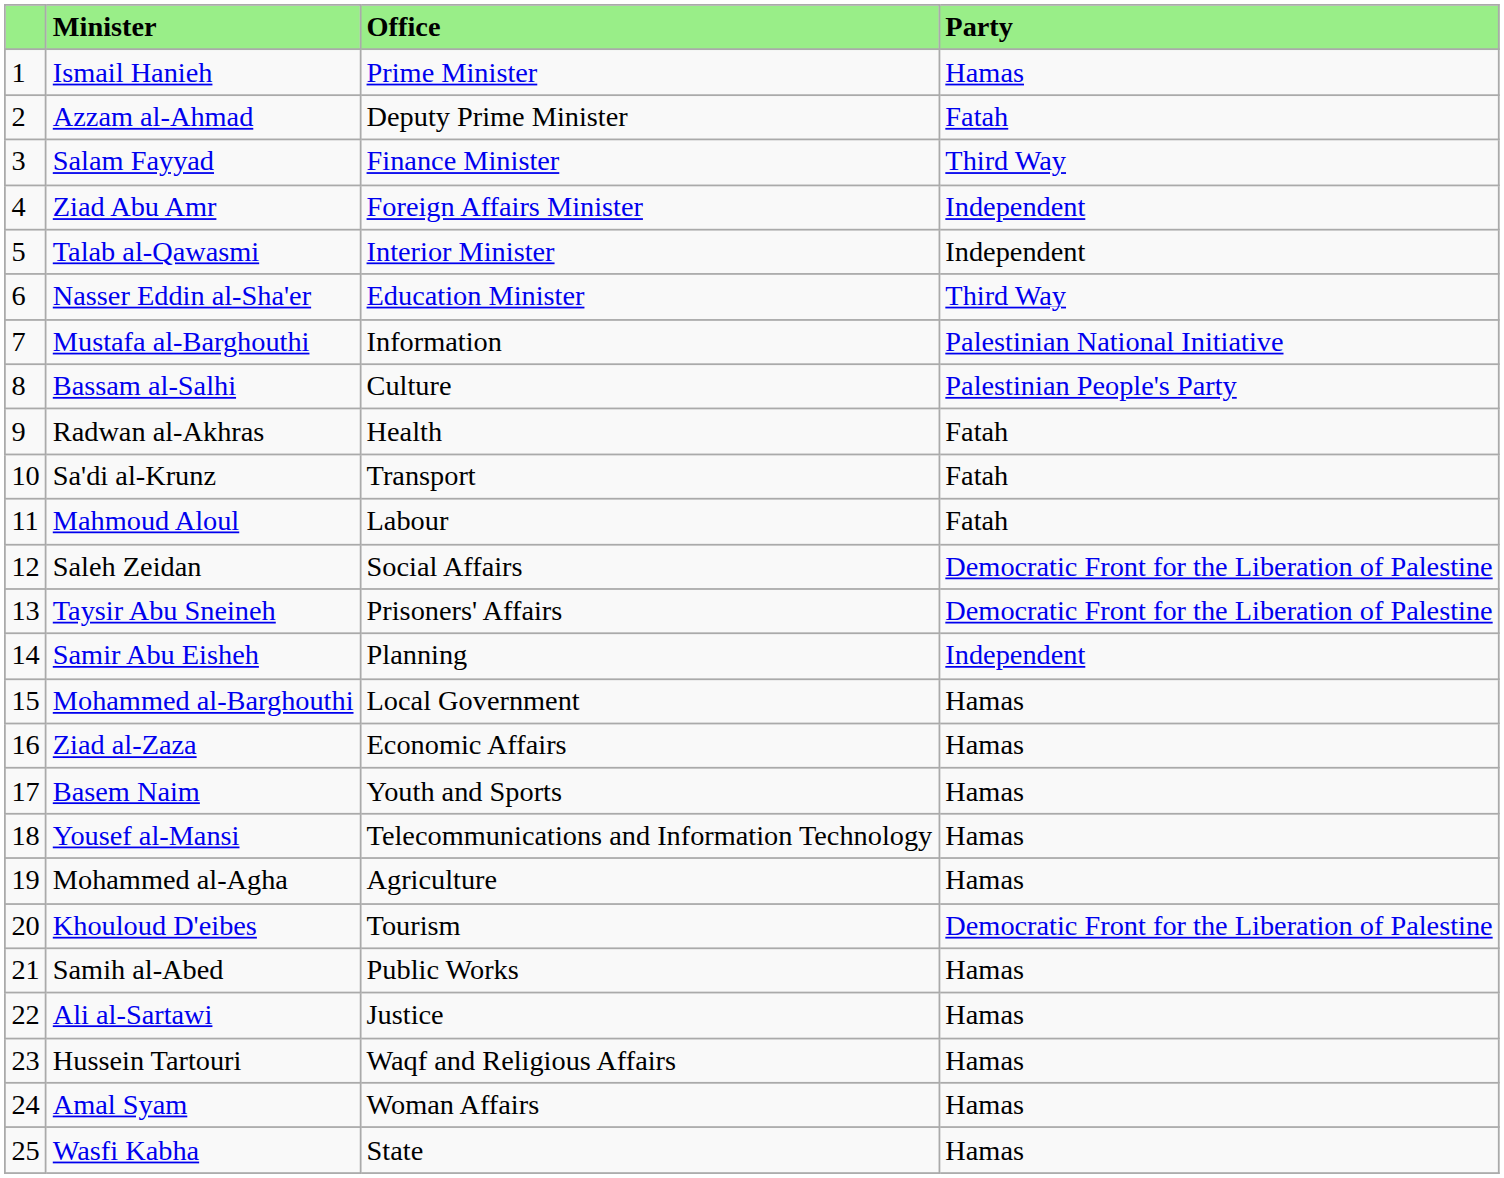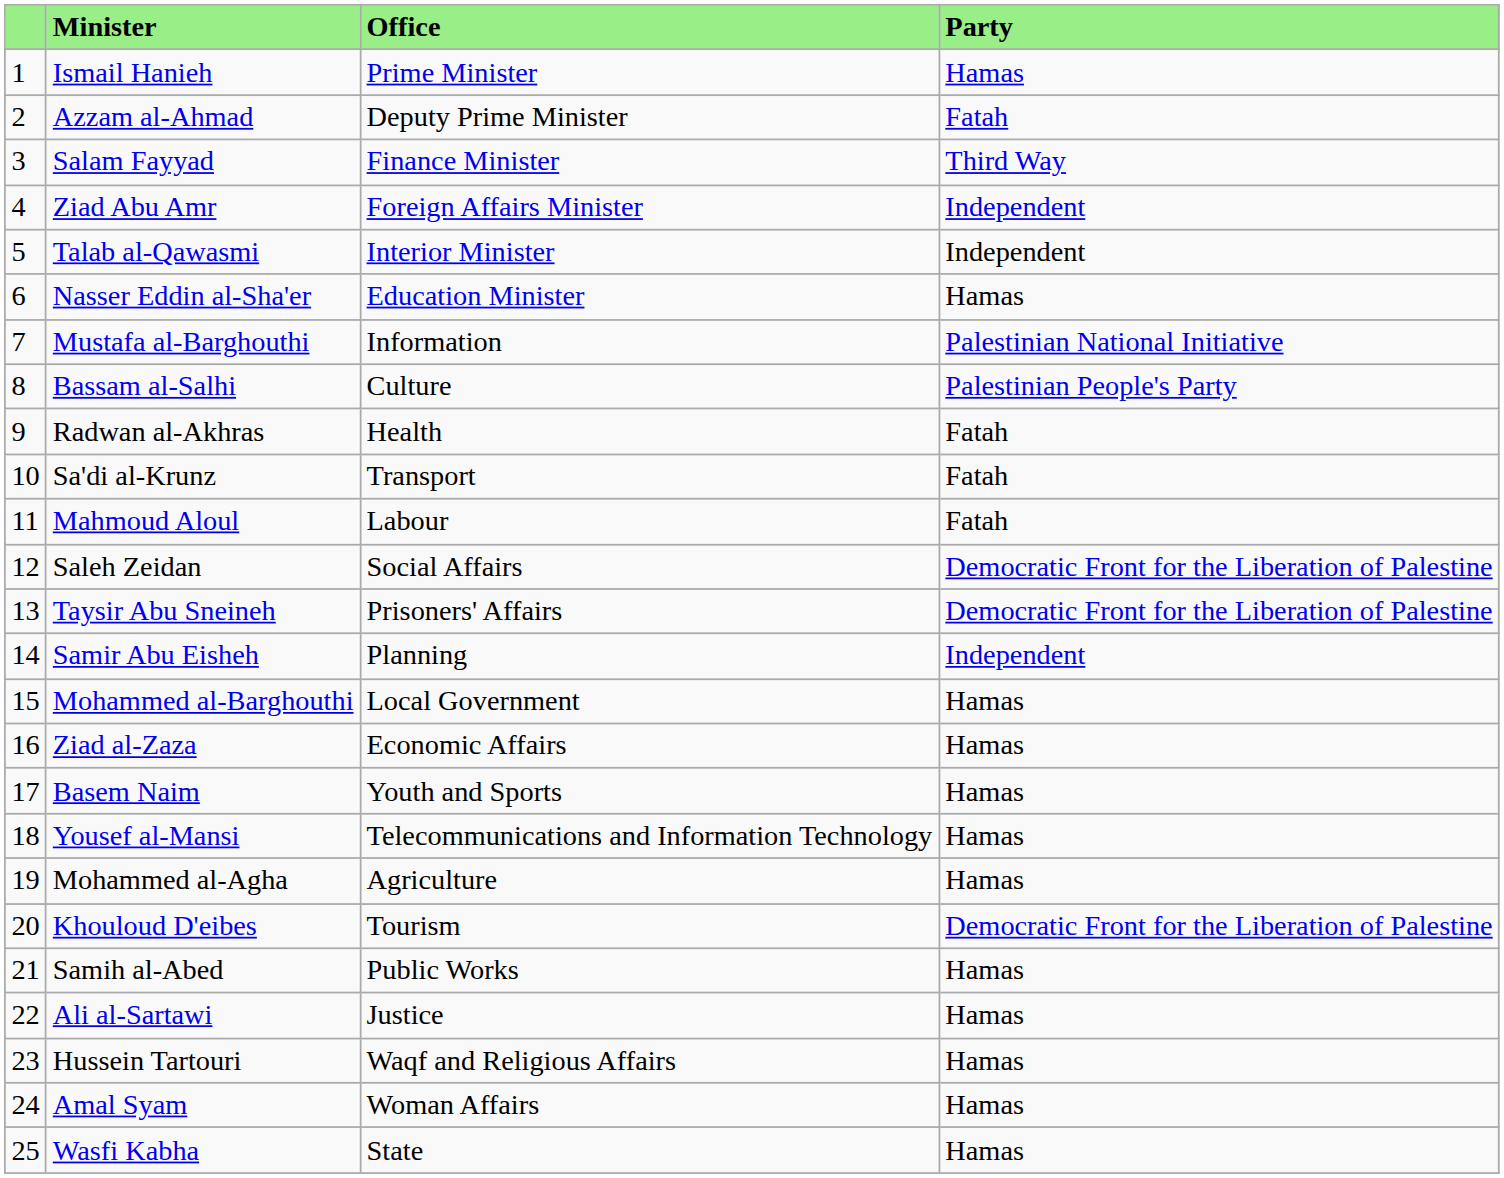Nasser Eddin al-Sha'er | Party: Third Way -> Hamas
